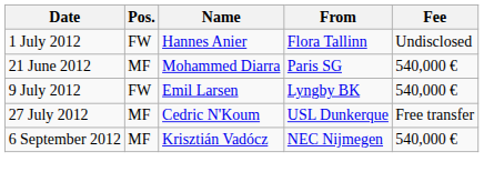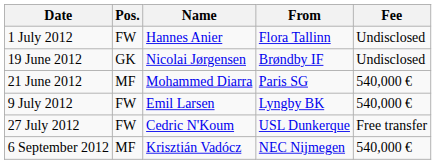+ row: 19 June 2012 | GK | Nicolai Jørgensen | Brøndby IF | Undisclosed
27 July 2012 | Pos.: MF -> FW
